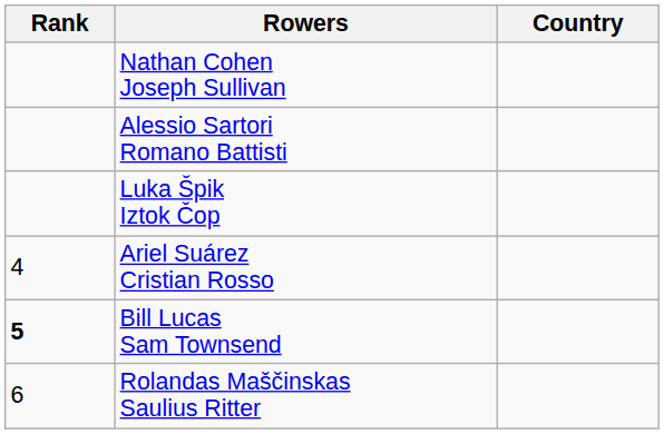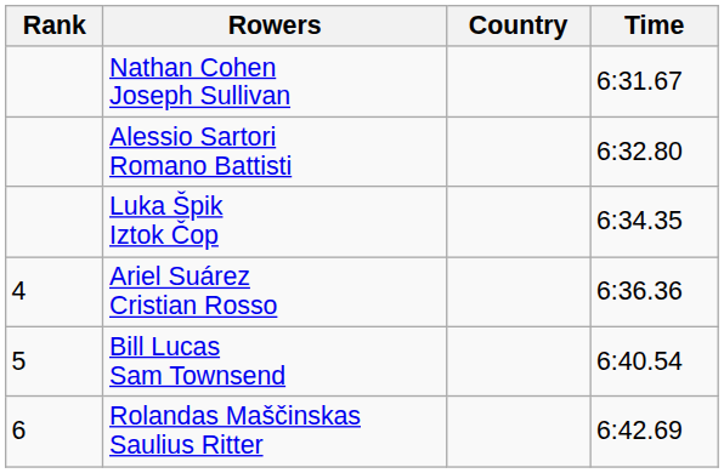+ column: Time | 6:31.67 | 6:32.80 | 6:34.35 | 6:36.36 | 6:40.54 | 6:42.69
Bill Lucas Sam Townsend | Rank: bold -> normal
